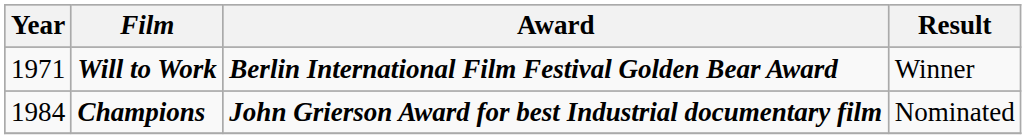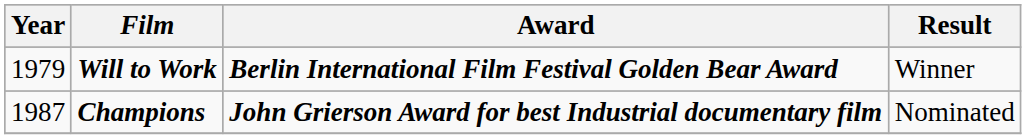Will to Work | Year: 1971 -> 1979
Champions | Year: 1984 -> 1987
